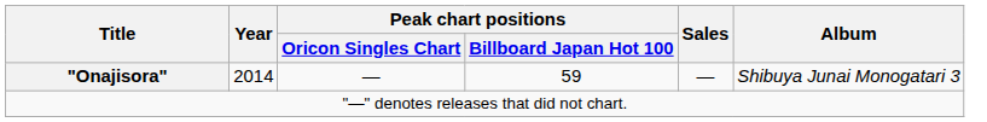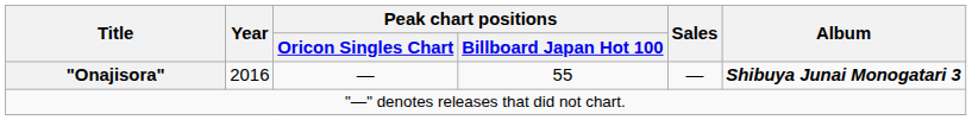"Onajisora" | Year: 2014 -> 2016
"Onajisora" | Peak chart positions / Billboard Japan Hot 100: 59 -> 55
"Onajisora" | Album: normal -> bold
